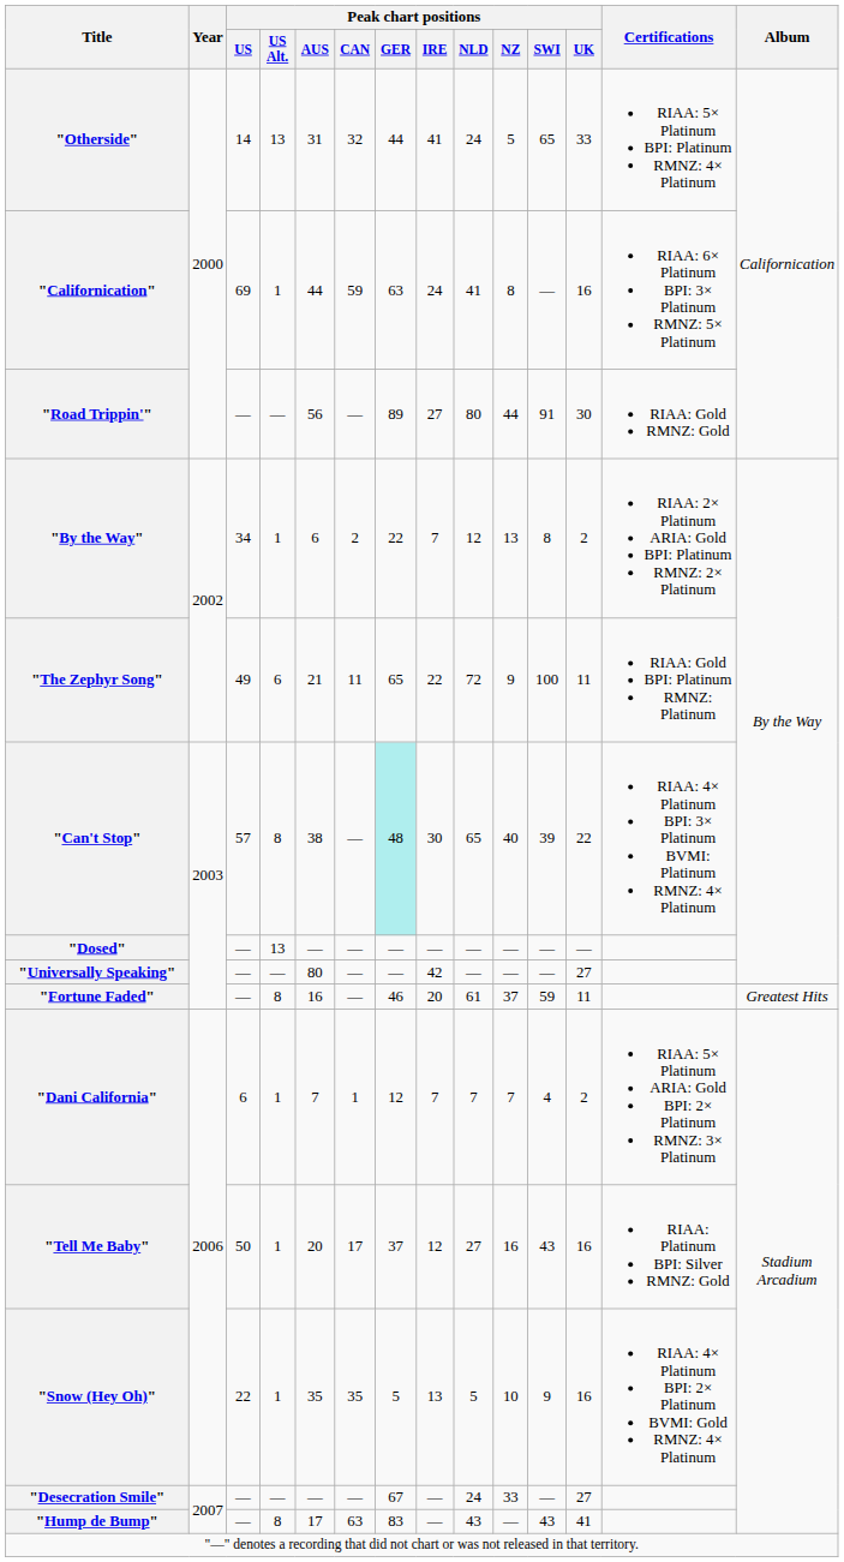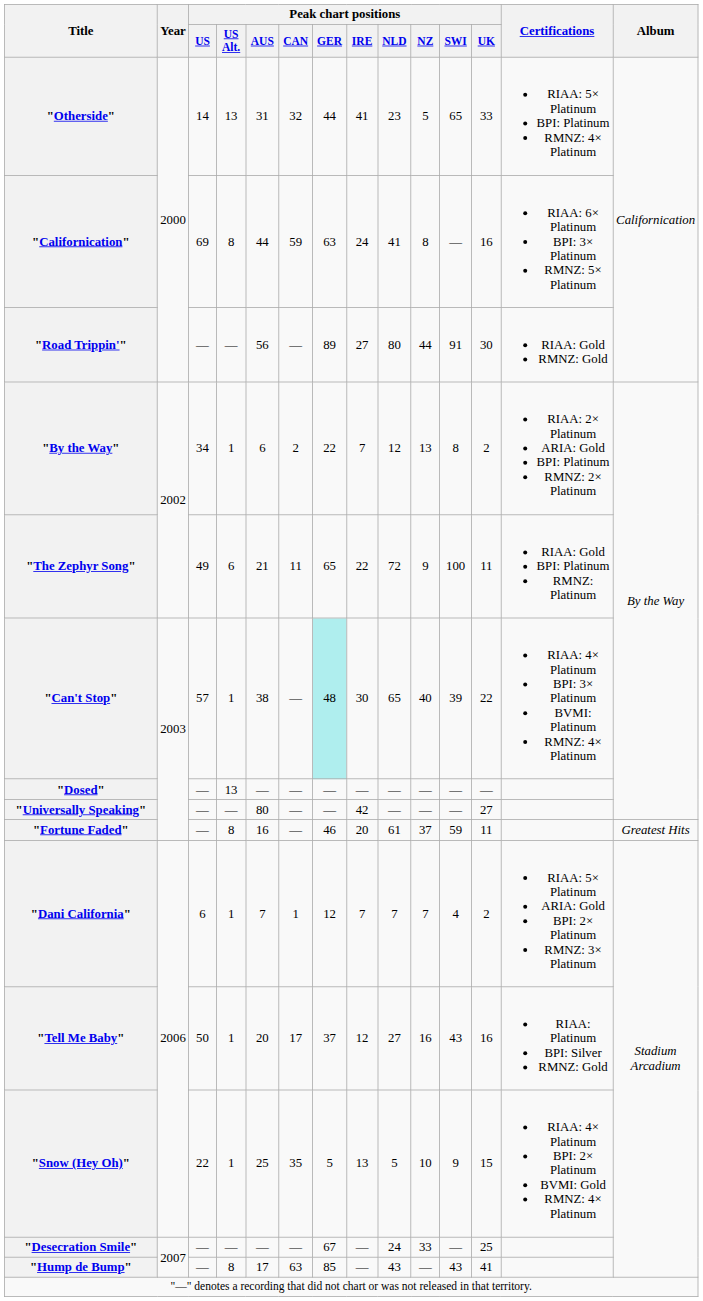"Otherside" | Peak chart positions / NLD: 24 -> 23
"Californication" | Peak chart positions / US Alt.: 1 -> 8
"Can't Stop" | Peak chart positions / US Alt.: 8 -> 1
"Snow (Hey Oh)" | Peak chart positions / AUS: 35 -> 25
"Snow (Hey Oh)" | Peak chart positions / UK: 16 -> 15
"Desecration Smile" | Peak chart positions / UK: 27 -> 25
"Hump de Bump" | Peak chart positions / GER: 83 -> 85
